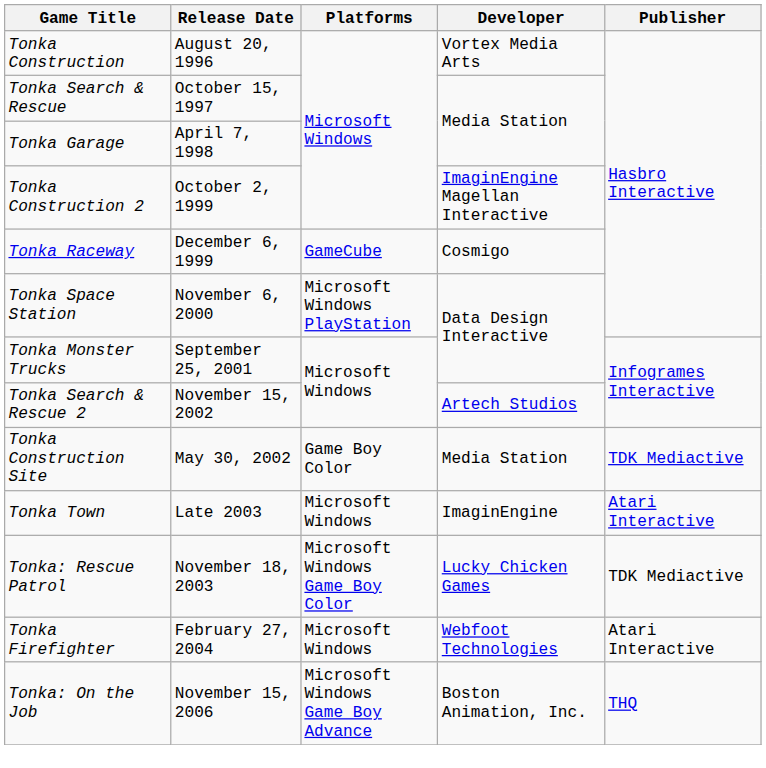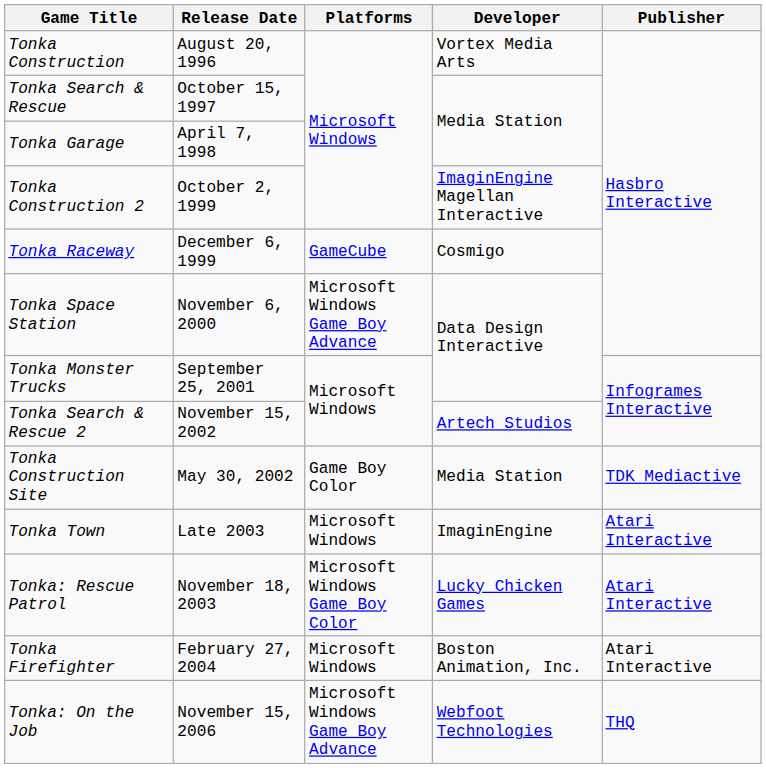Tonka Space Station | Platforms: Microsoft Windows PlayStation -> Microsoft Windows Game Boy Advance
Tonka: Rescue Patrol | Publisher: TDK Mediactive -> Atari Interactive
Tonka Firefighter | Developer: Webfoot Technologies -> Boston Animation, Inc.
Tonka: On the Job | Developer: Boston Animation, Inc. -> Webfoot Technologies
